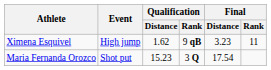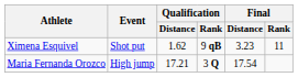Ximena Esquivel | Event: High jump -> Shot put
Maria Fernanda Orozco | Event: Shot put -> High jump
Maria Fernanda Orozco | Qualification / Distance: 15.23 -> 17.21
